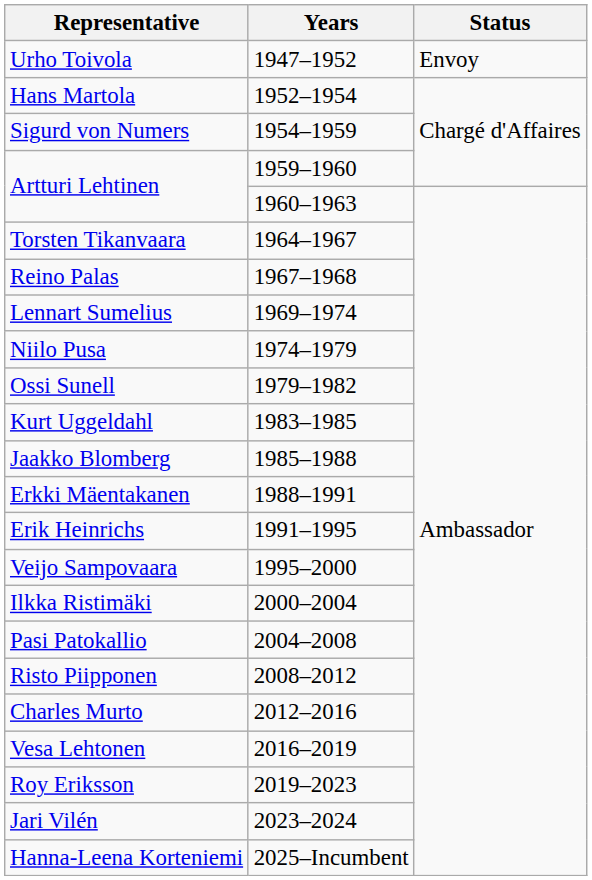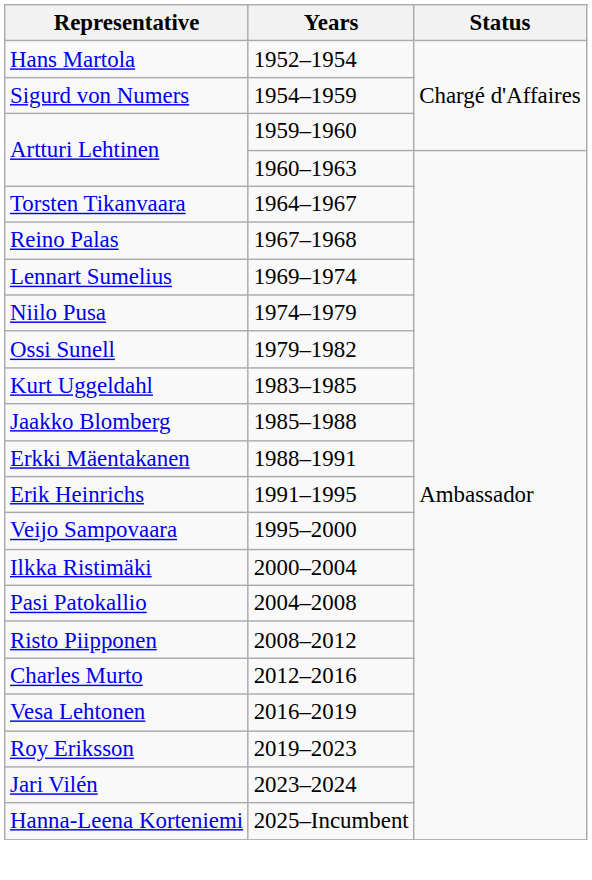- row: Urho Toivola | 1947–1952 | Envoy
